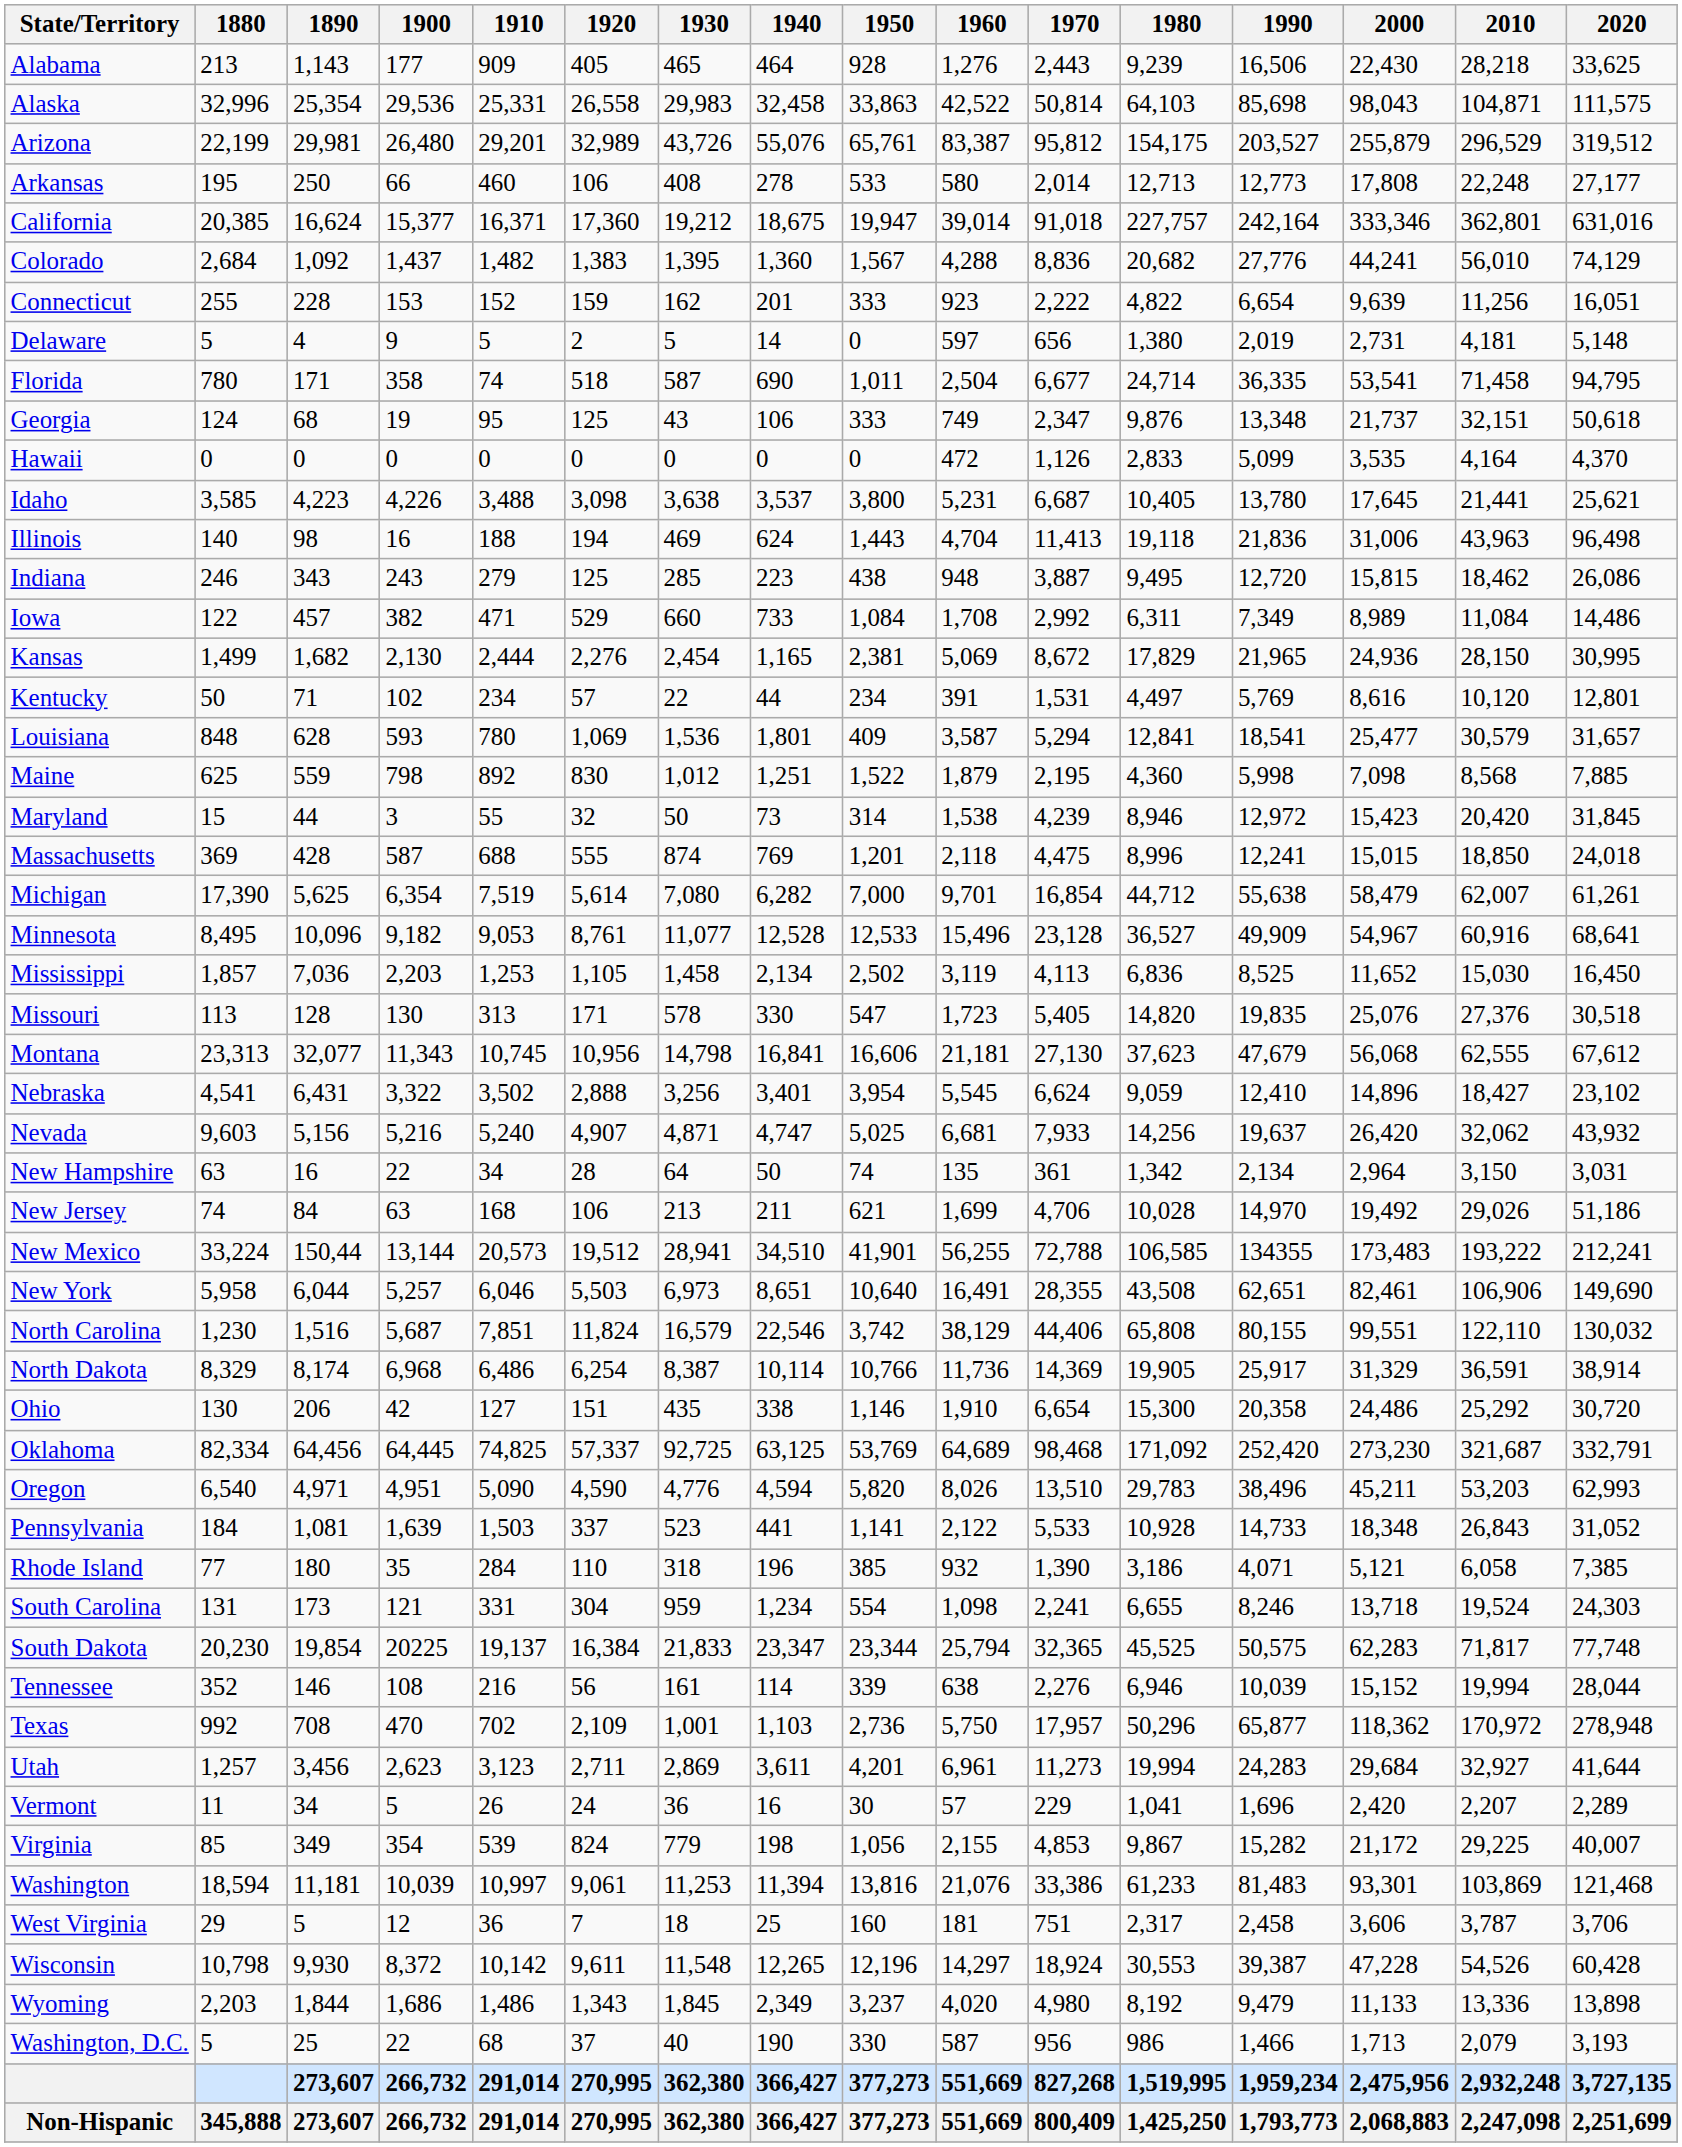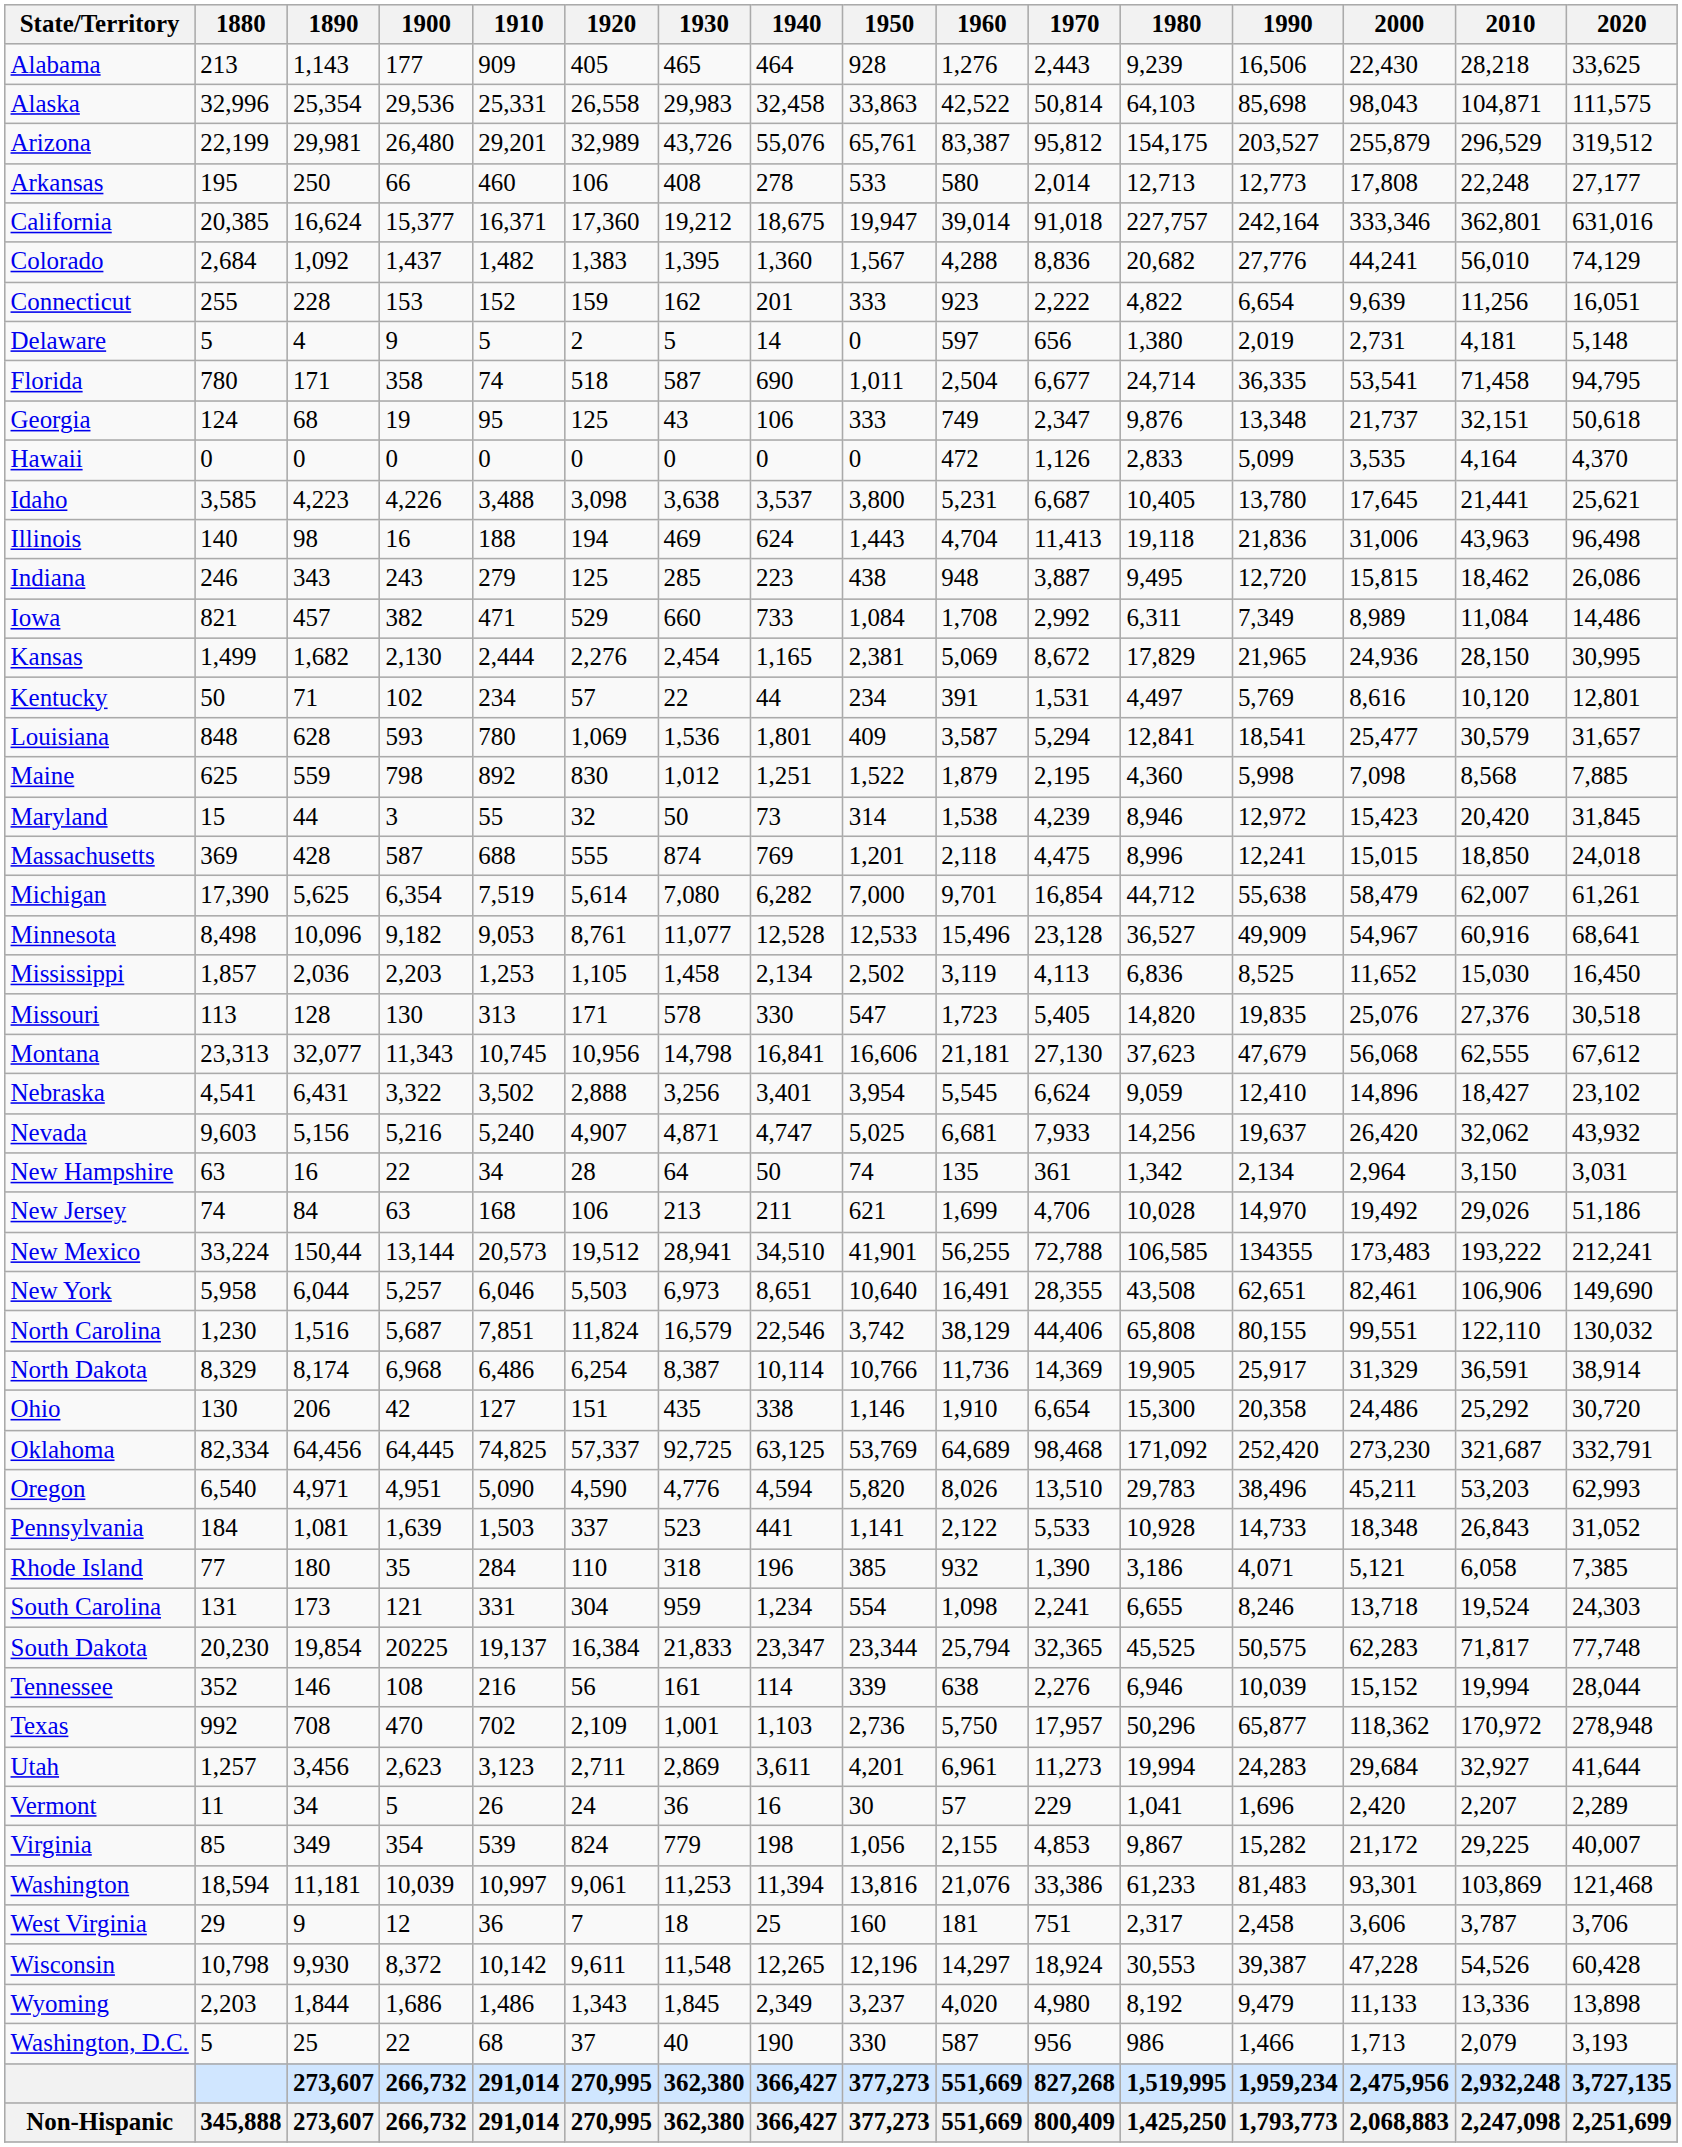Iowa | 1880: 122 -> 821
Minnesota | 1880: 8,495 -> 8,498
Mississippi | 1890: 7,036 -> 2,036
West Virginia | 1890: 5 -> 9
